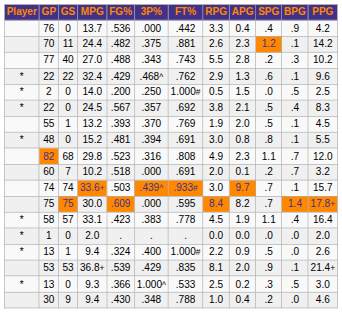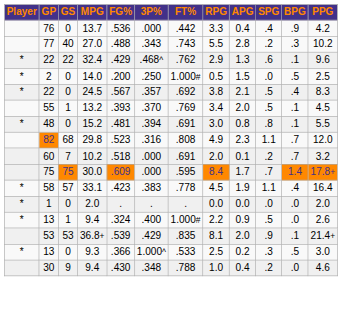- row: 70 | 11 | 24.4 | .482 | .375 | .881 | 2.6 | 2.3 | 1.2 | .1 | 14.2
13.2 | RPG: 1.9 -> 3.4
- row: 74 | 74 | 33.6+ | .503 | .439^ | .933# | 3.0 | 9.7 | .7 | .1 | 15.7
30.0 | APG: 8.2 -> 1.7
